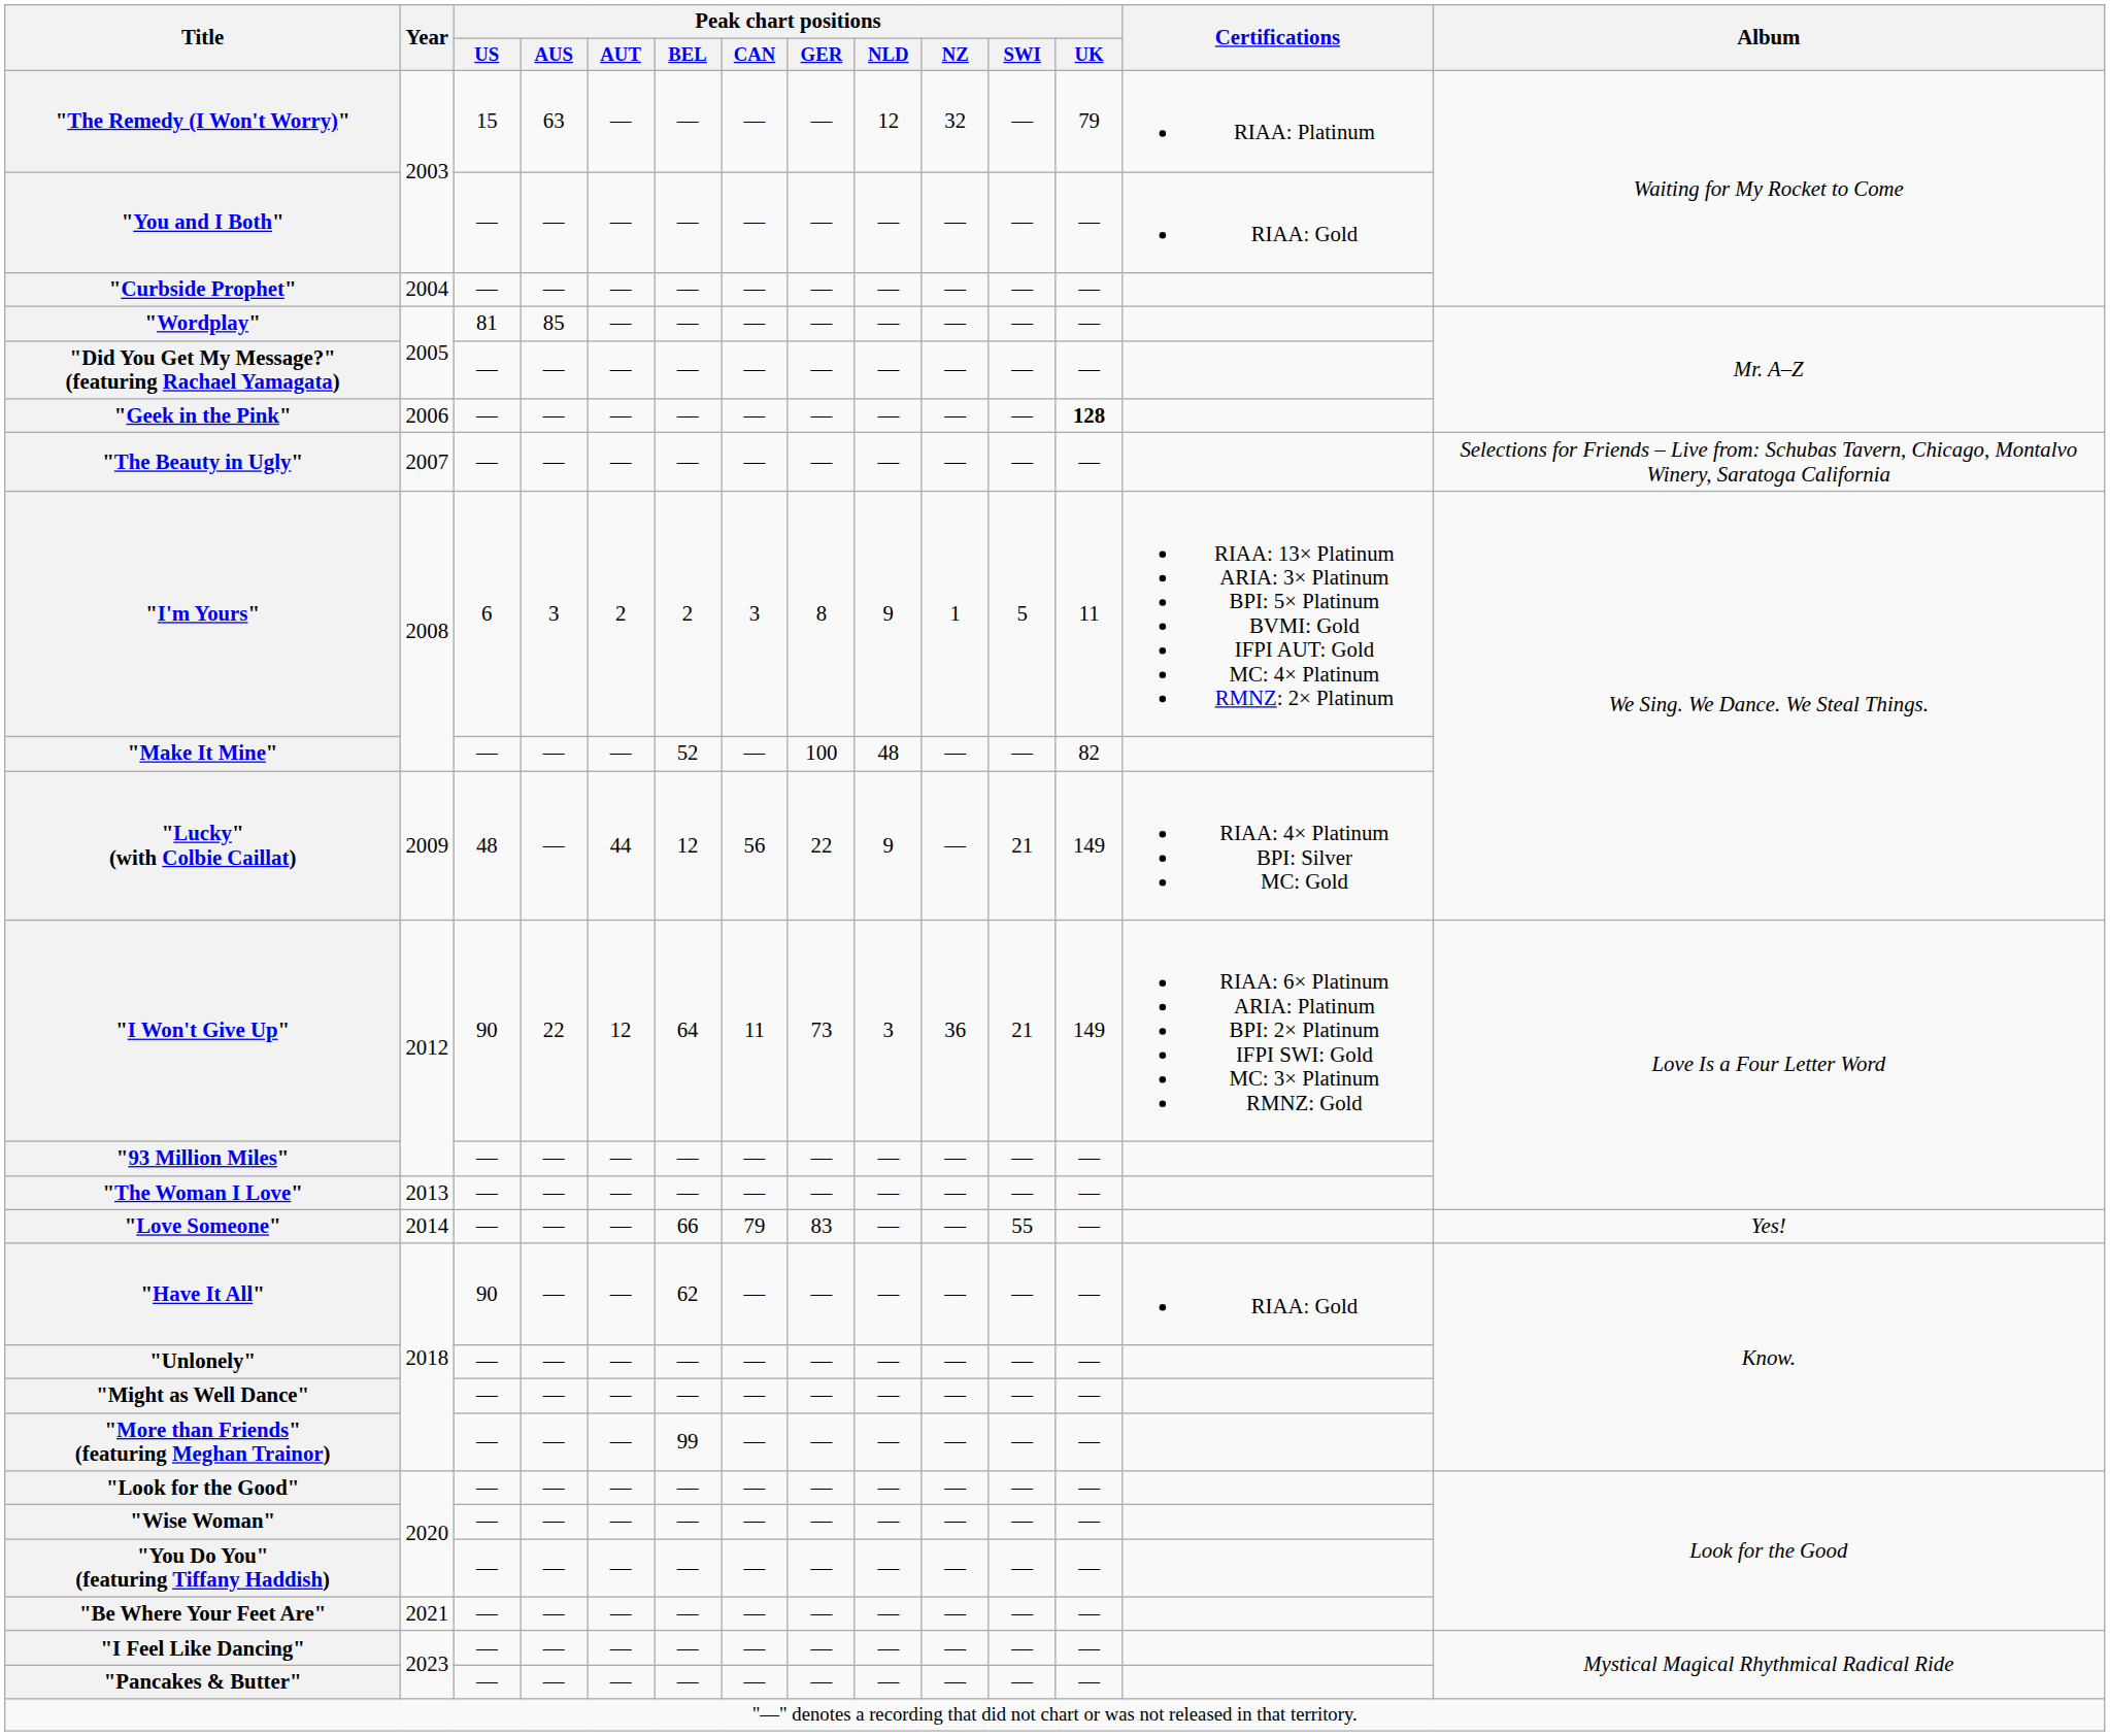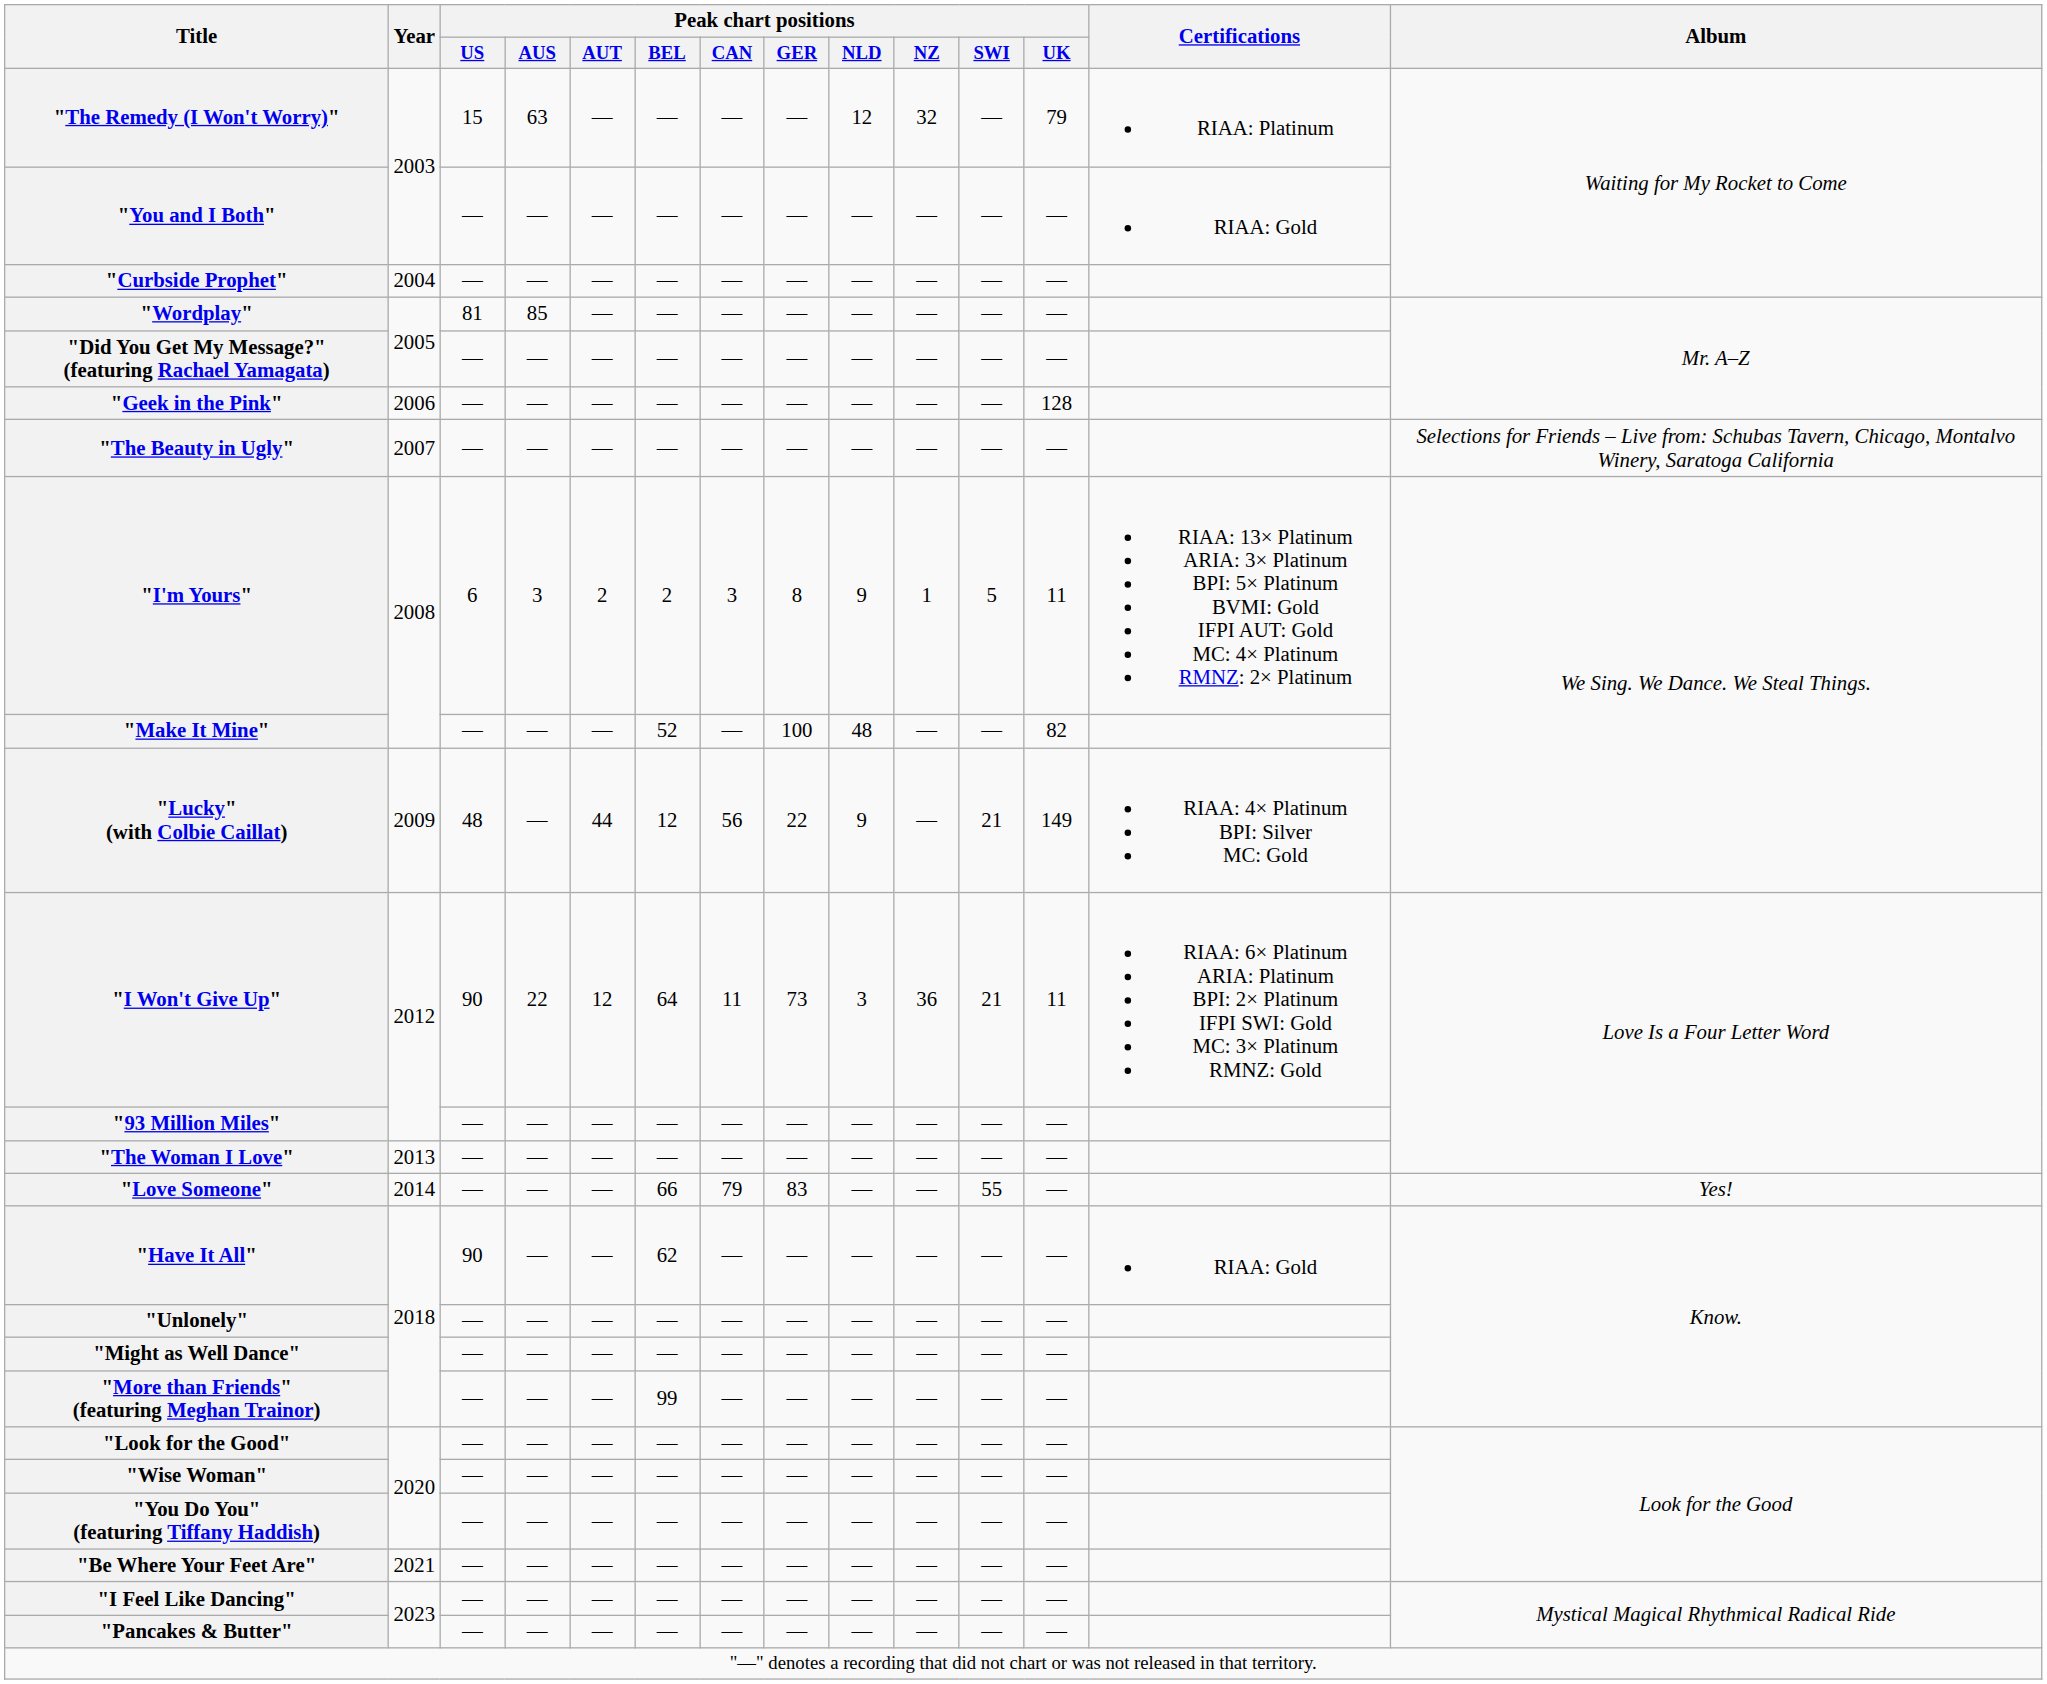"Geek in the Pink" | Peak chart positions / UK: bold -> normal
"I Won't Give Up" | Peak chart positions / UK: 149 -> 11
